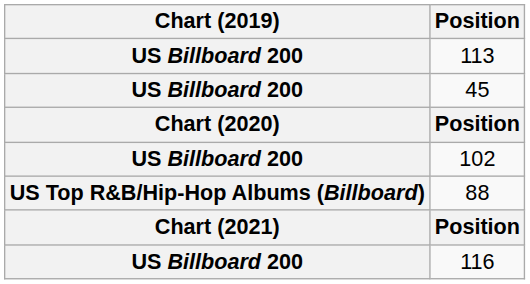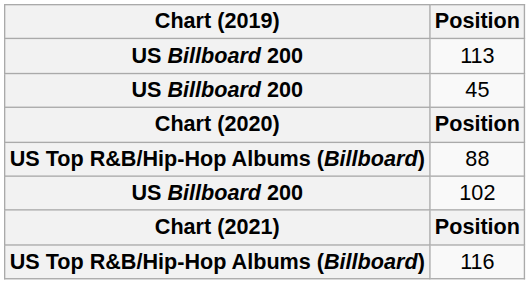rows swapped: 102 <-> 88
116 | Chart (2019): US Billboard 200 -> US Top R&B/Hip-Hop Albums (Billboard)
